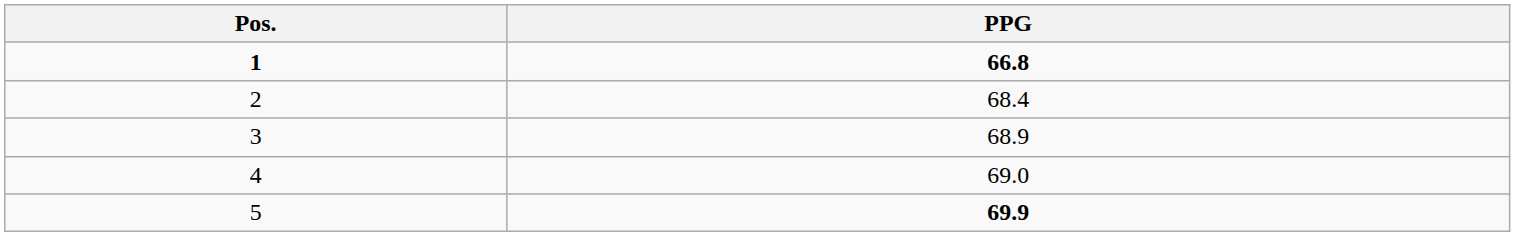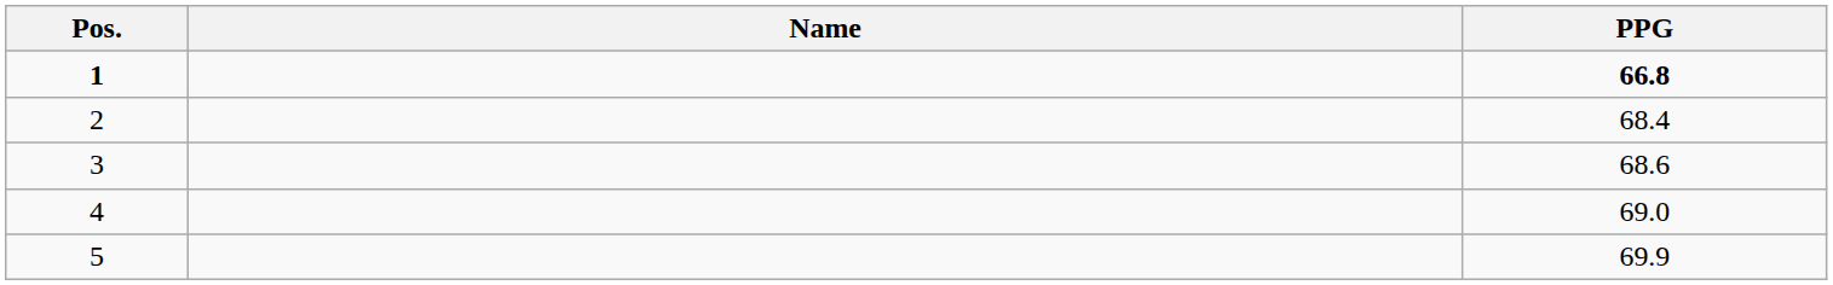+ column: Name
3 | PPG: 68.9 -> 68.6
5 | PPG: bold -> normal
